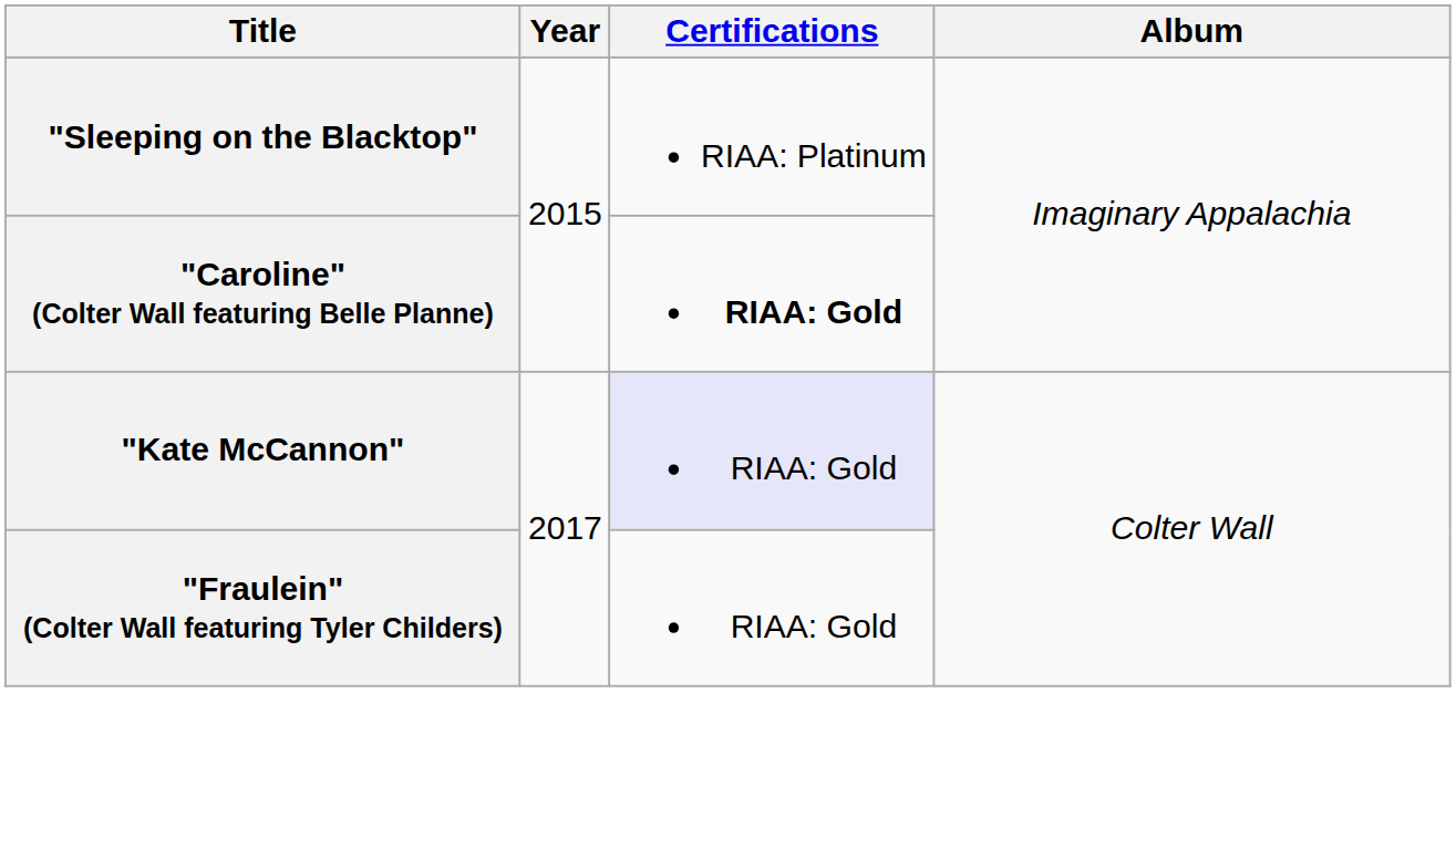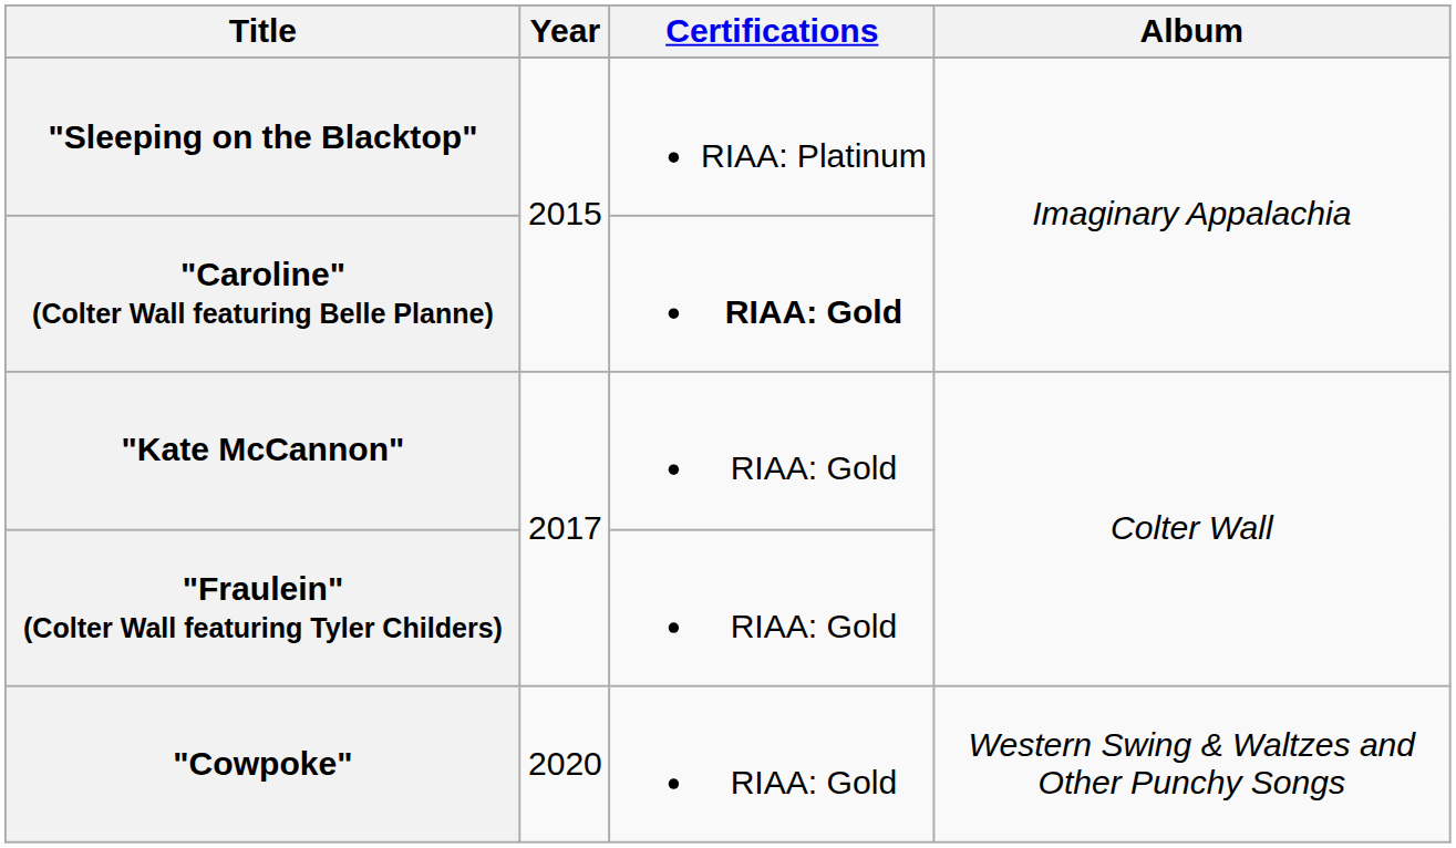"Kate McCannon" | Certifications: lavender background -> no background
+ row: "Cowpoke" | 2020 | RIAA: Gold | Western Swing & Waltzes and Other Punchy Songs
